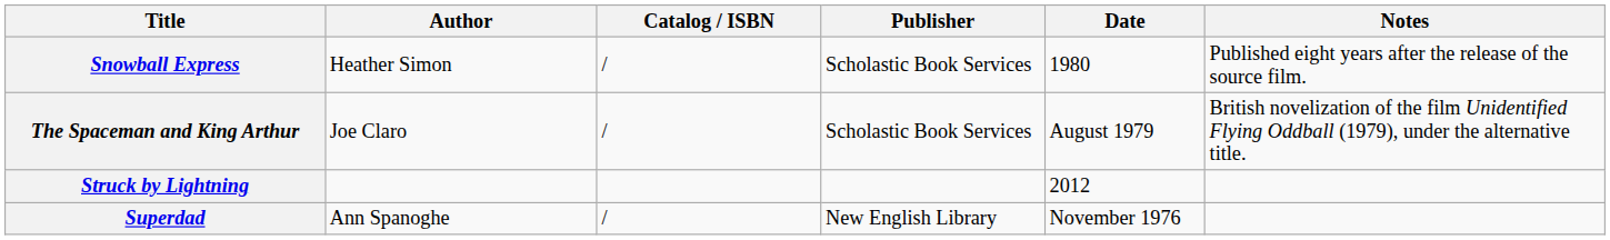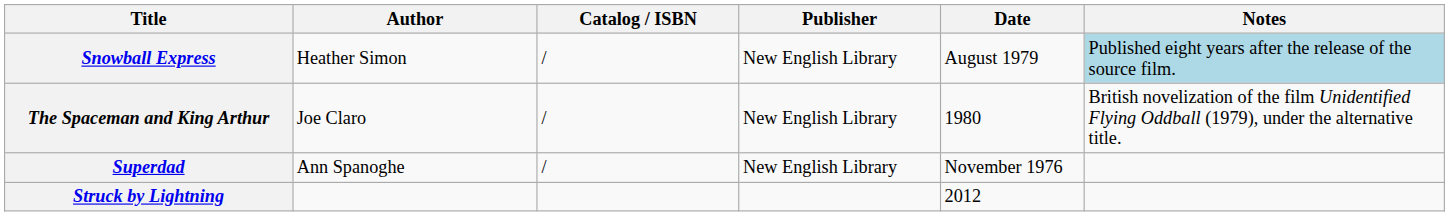Snowball Express | Publisher: Scholastic Book Services -> New English Library
Snowball Express | Date: 1980 -> August 1979
Snowball Express | Notes: no background -> lightblue background
The Spaceman and King Arthur | Publisher: Scholastic Book Services -> New English Library
The Spaceman and King Arthur | Date: August 1979 -> 1980
rows swapped: Struck by Lightning <-> Superdad
